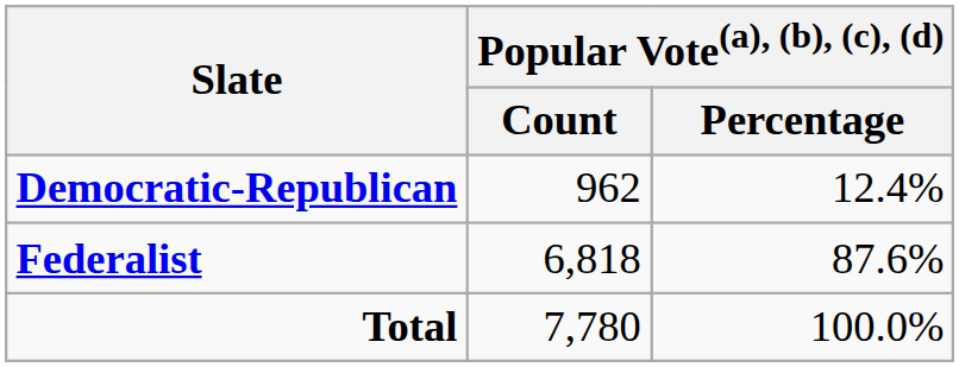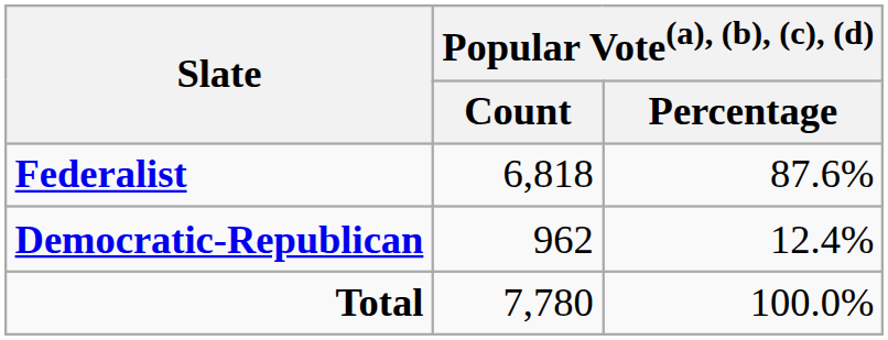rows swapped: Federalist <-> Democratic-Republican
